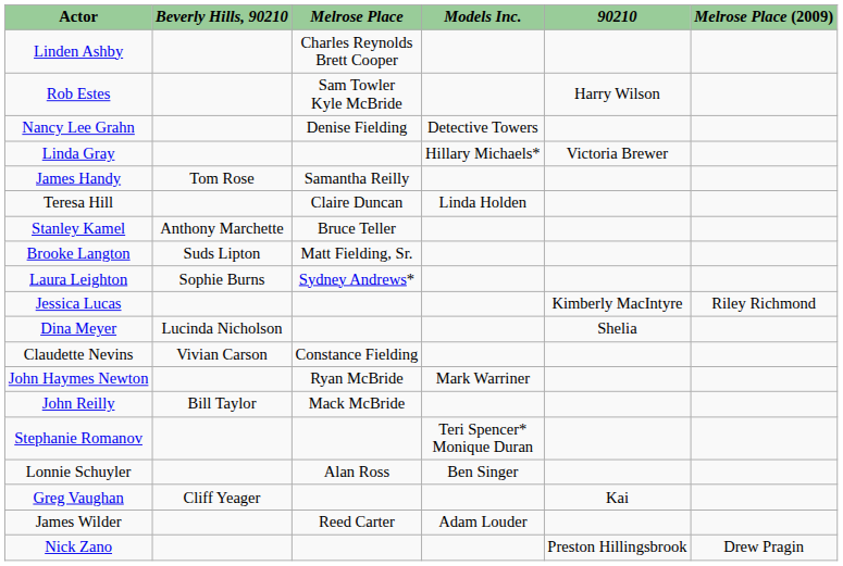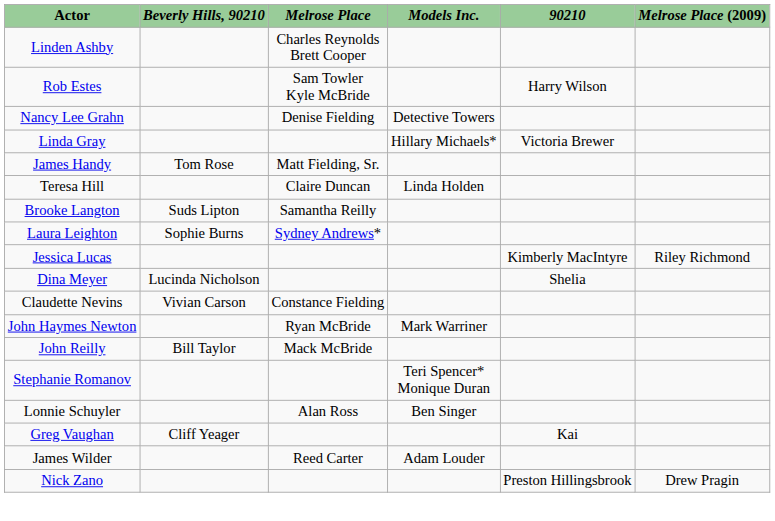James Handy | Melrose Place: Samantha Reilly -> Matt Fielding, Sr.
- row: Stanley Kamel | Anthony Marchette | Bruce Teller
Brooke Langton | Melrose Place: Matt Fielding, Sr. -> Samantha Reilly
